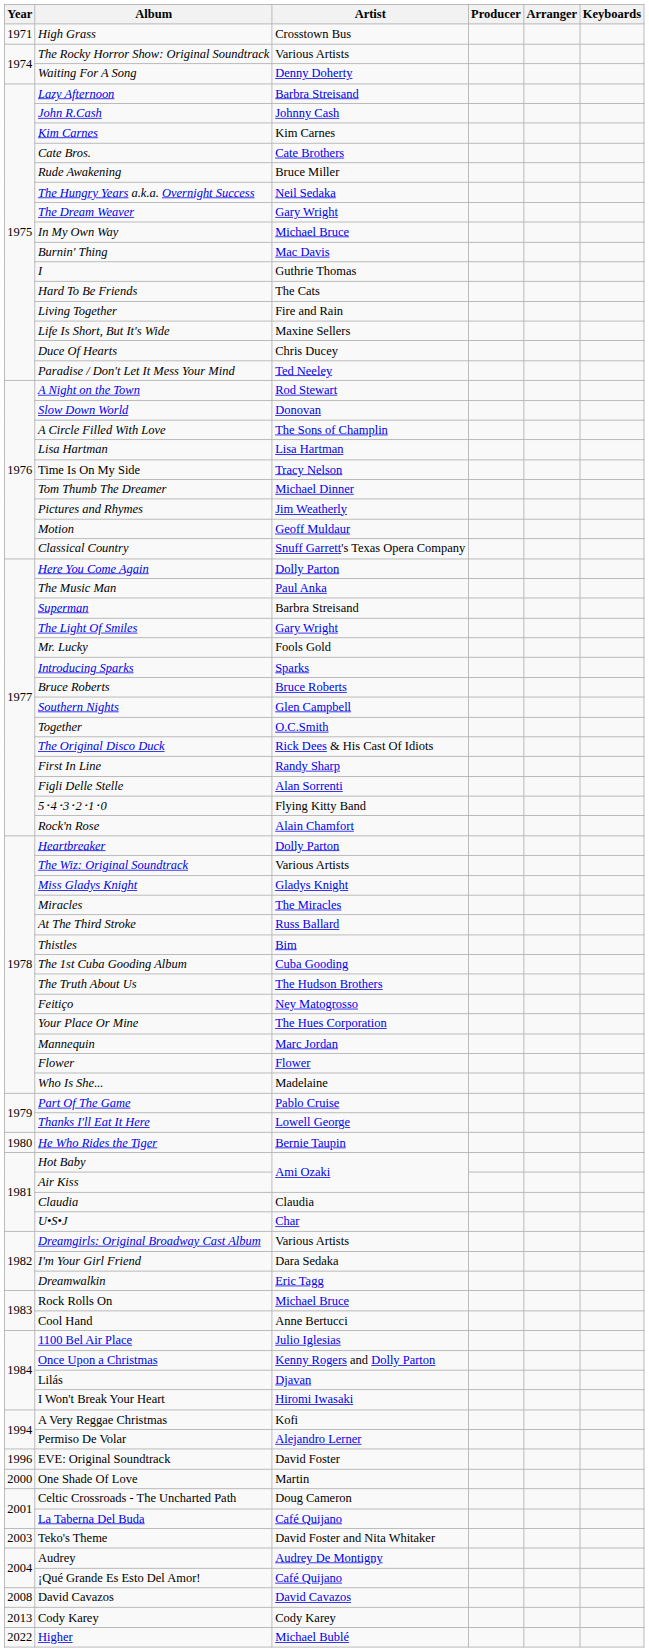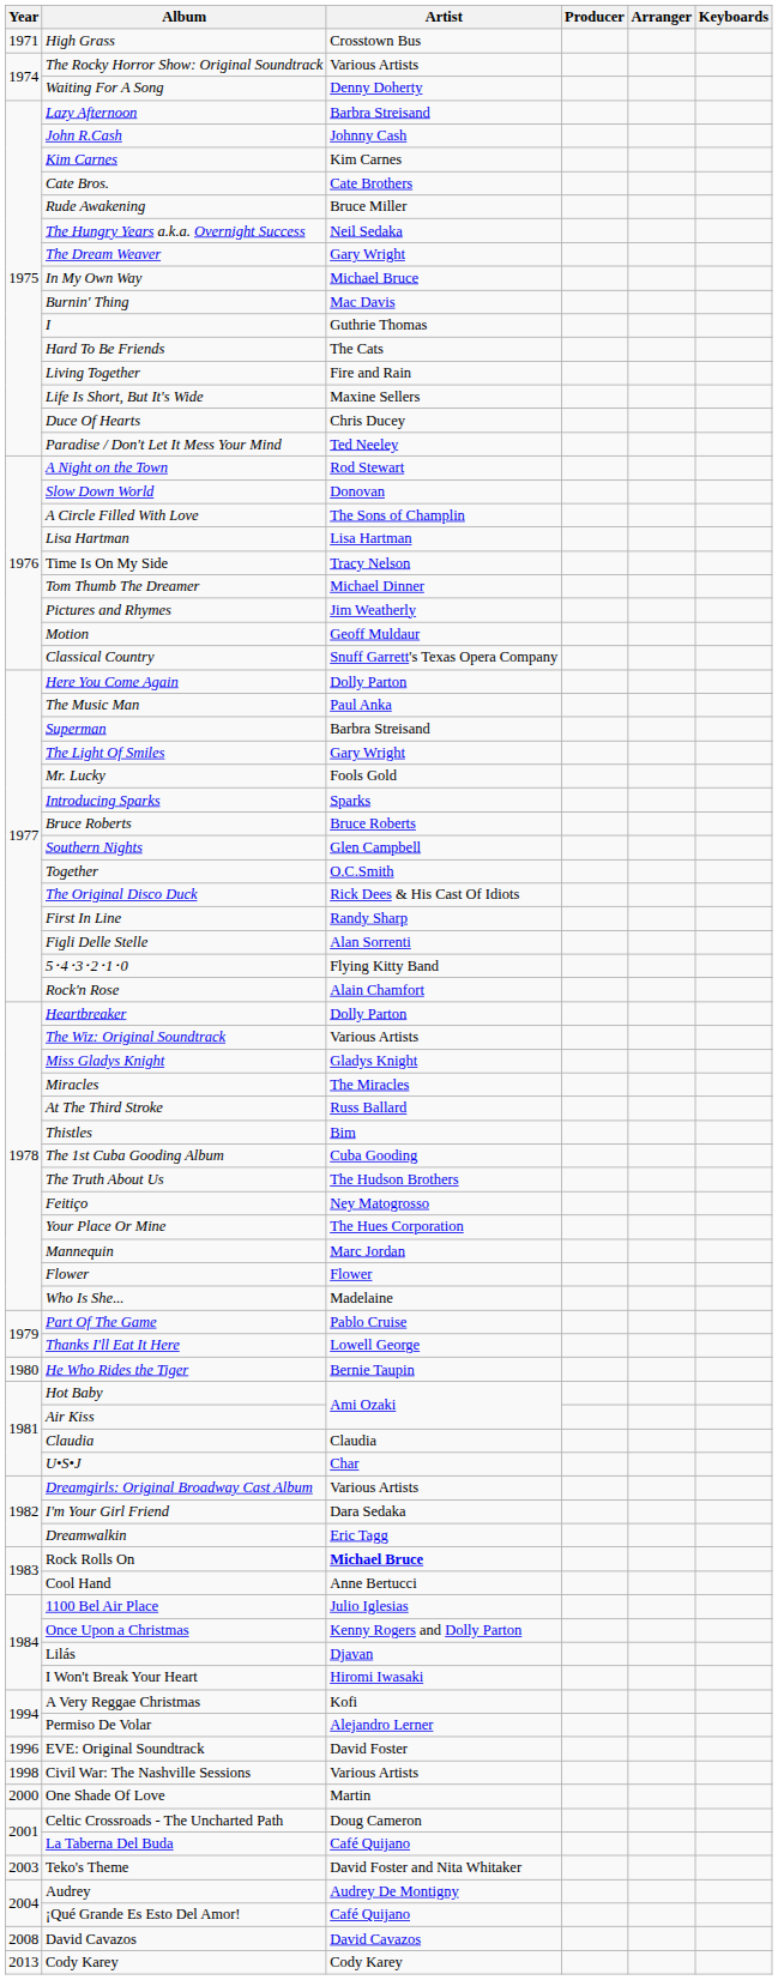Rock Rolls On | Artist: normal -> bold
+ row: 1998 | Civil War: The Nashville Sessions | Various Artists
- row: 2022 | Higher | Michael Bublé
